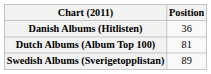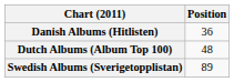Dutch Albums (Album Top 100) | Position: 81 -> 48
